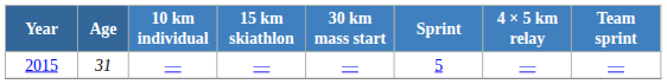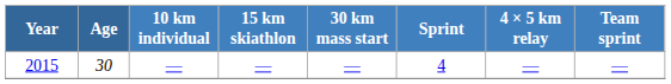2015 | Age: 31 -> 30
2015 | Sprint: 5 -> 4
